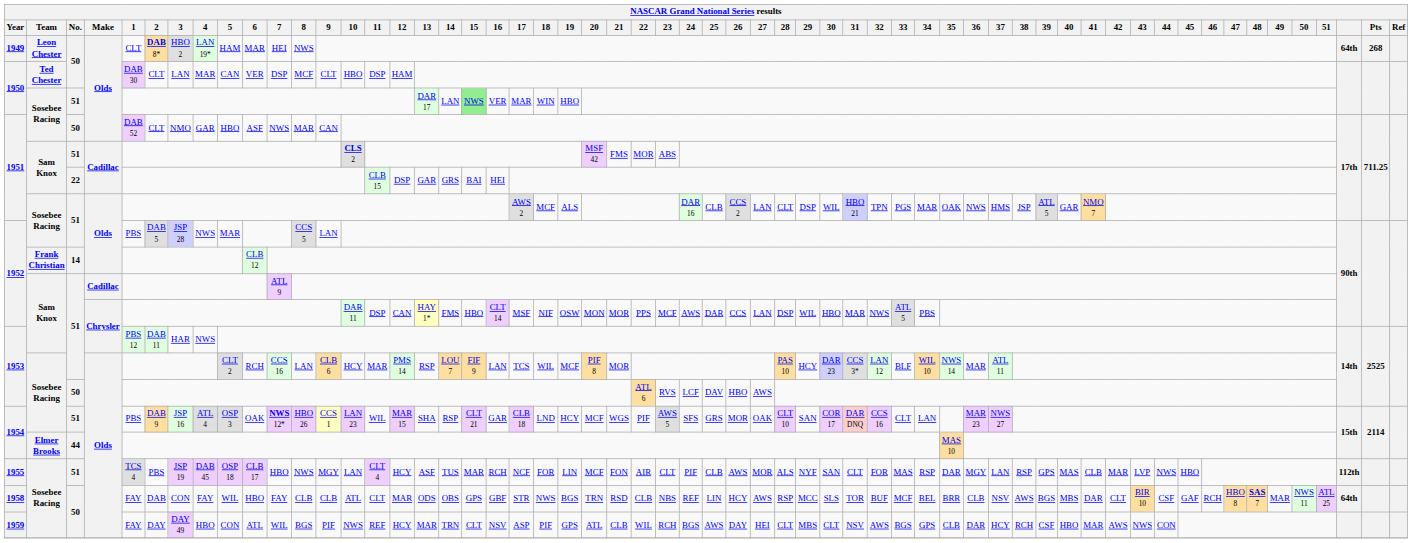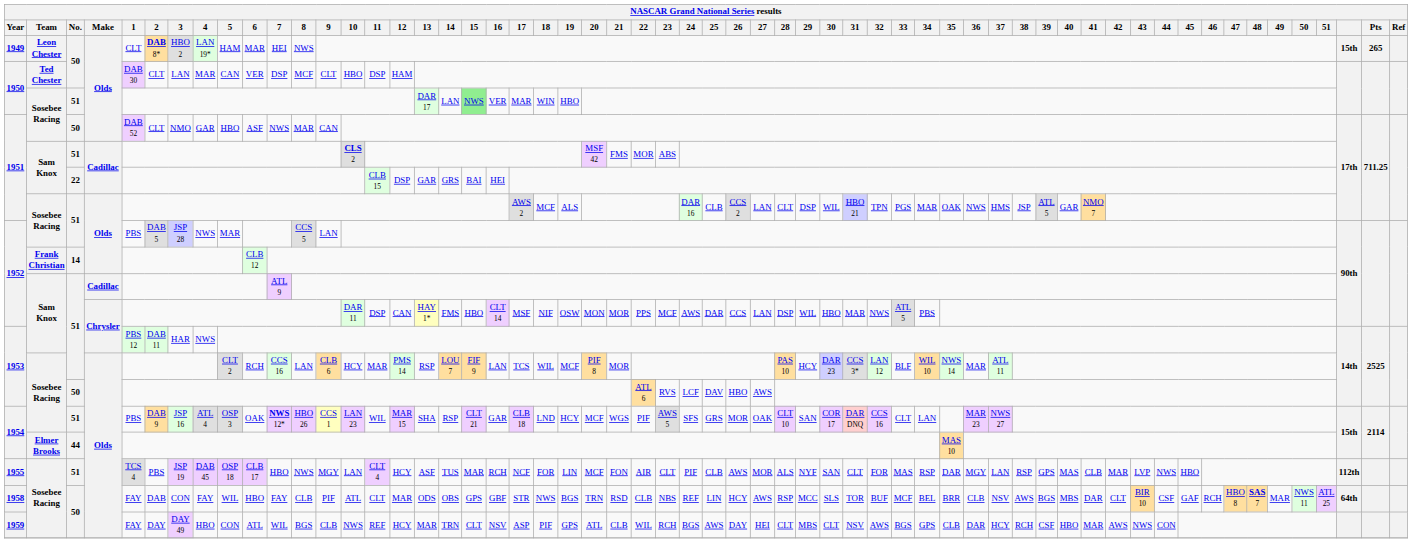1949 | column 56: 64th -> 15th
1949 | Pts: 268 -> 265
1958 | 9: CLB -> PIF
1959 | 9: PIF -> CLB
